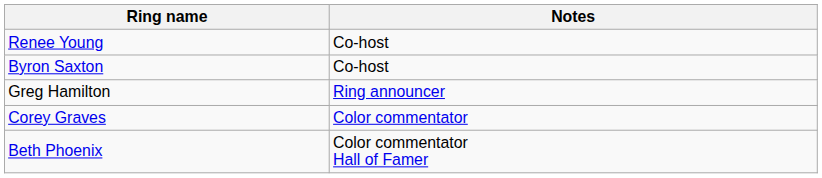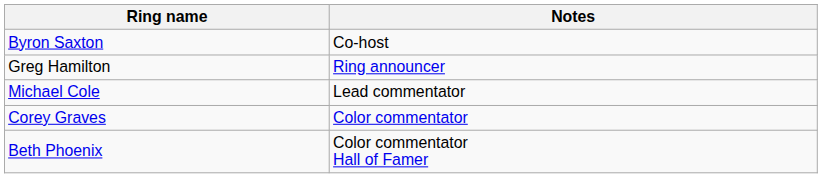- row: Renee Young | Co-host
+ row: Michael Cole | Lead commentator
